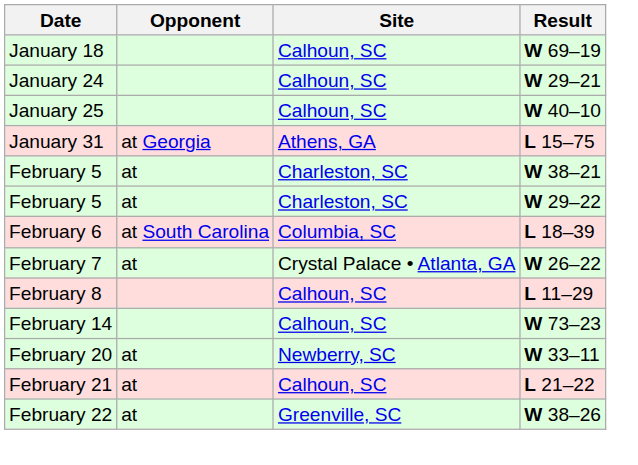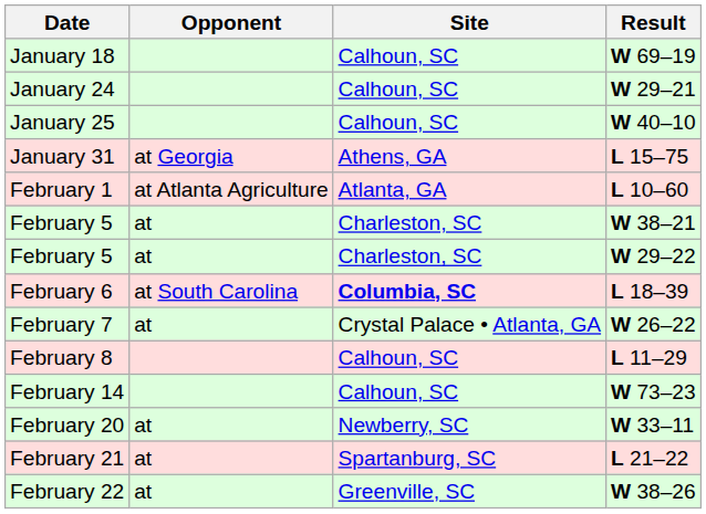+ row: February 1 | at Atlanta Agriculture | Atlanta, GA | L 10–60
February 6 | Site: normal -> bold
February 21 | Site: Calhoun, SC -> Spartanburg, SC
